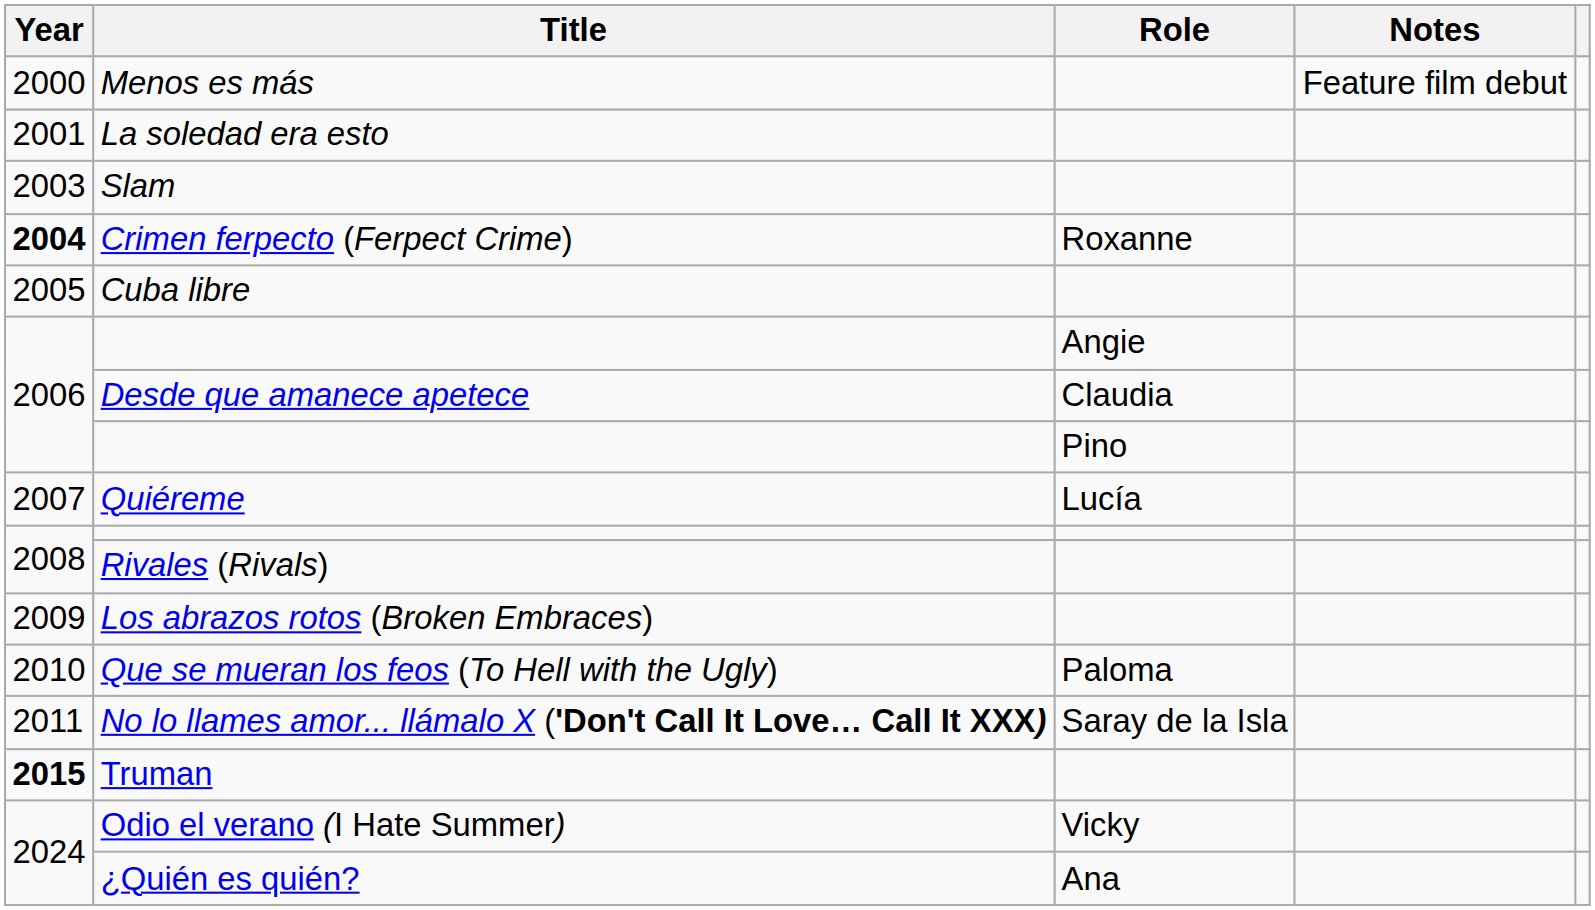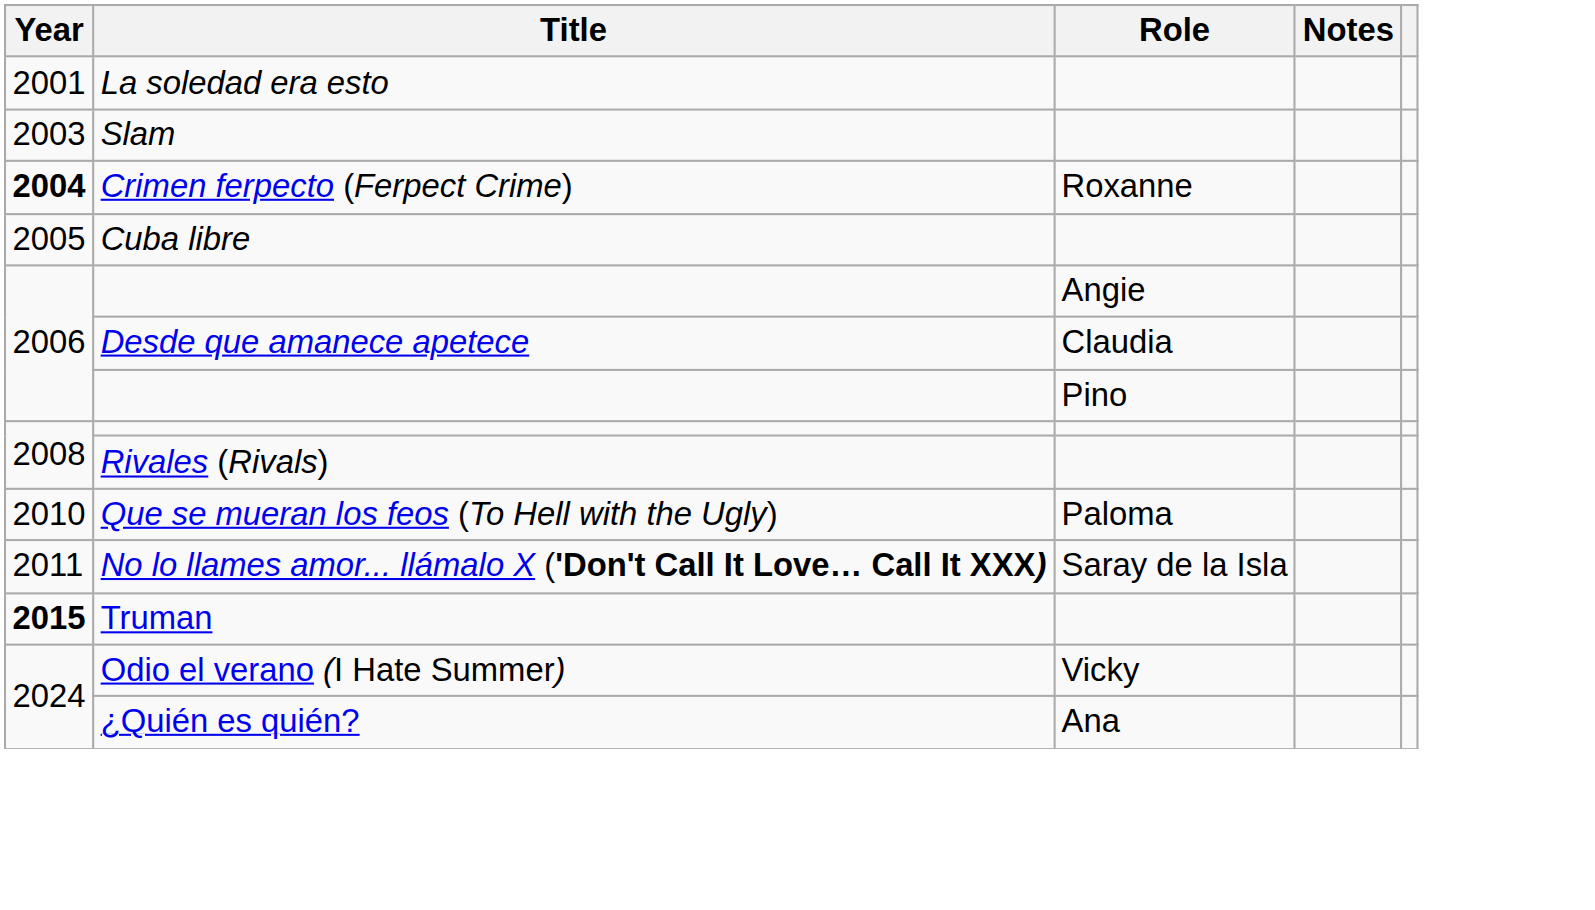- row: 2000 | Menos es más | Feature film debut
- row: 2007 | Quiéreme | Lucía
- row: 2009 | Los abrazos rotos (Broken Embraces)
